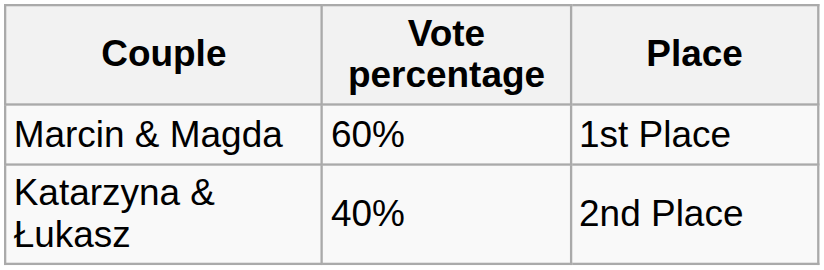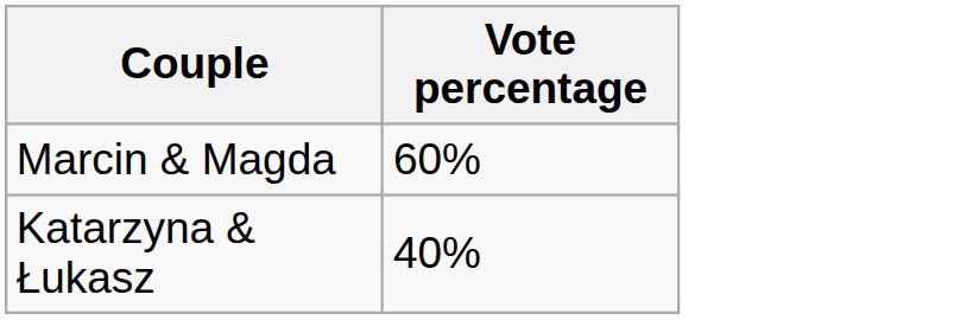- column: Place | 1st Place | 2nd Place
